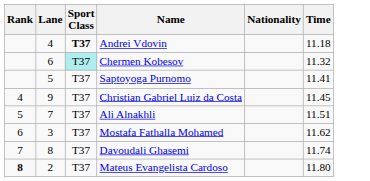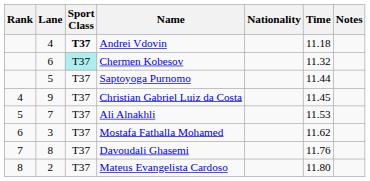+ column: Notes
Saptoyoga Purnomo | Time: 11.41 -> 11.44
Ali Alnakhli | Time: 11.51 -> 11.53
Davoudali Ghasemi | Time: 11.74 -> 11.76
Mateus Evangelista Cardoso | Rank: bold -> normal
